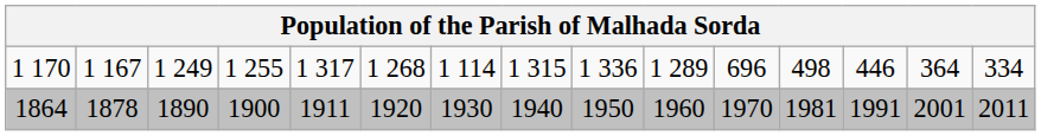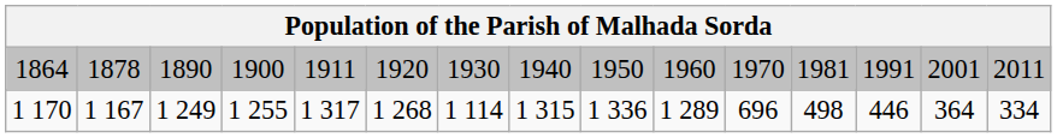rows swapped: 1864 <-> 1 170
